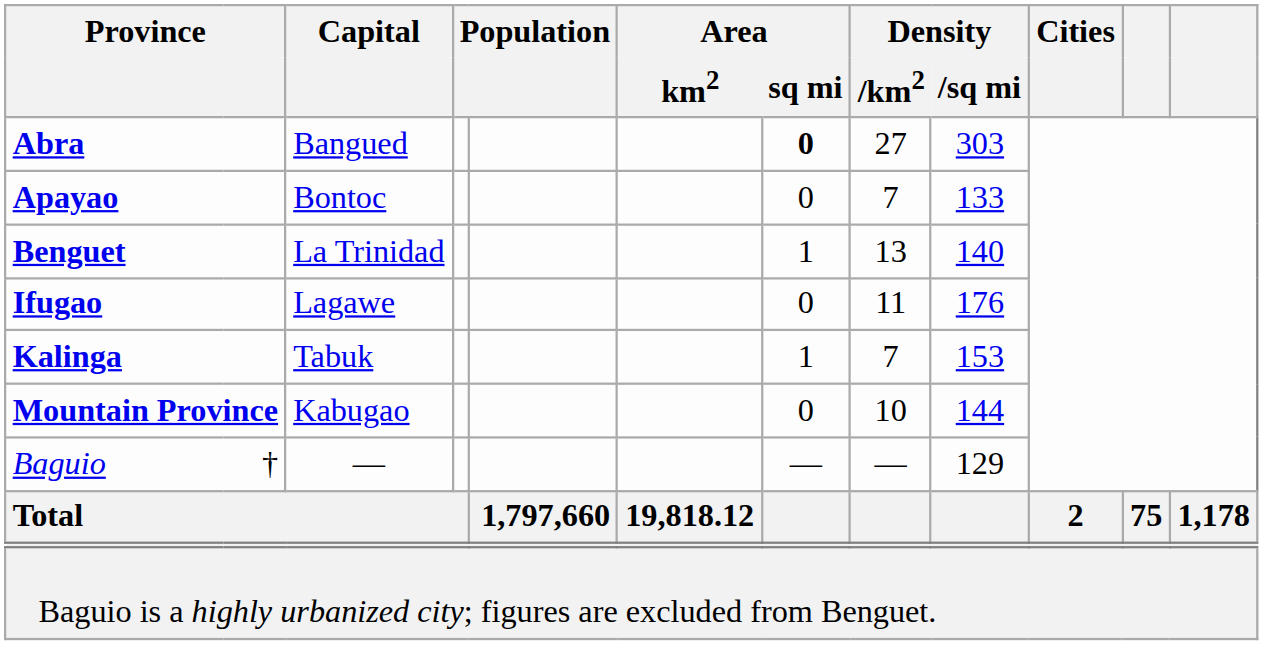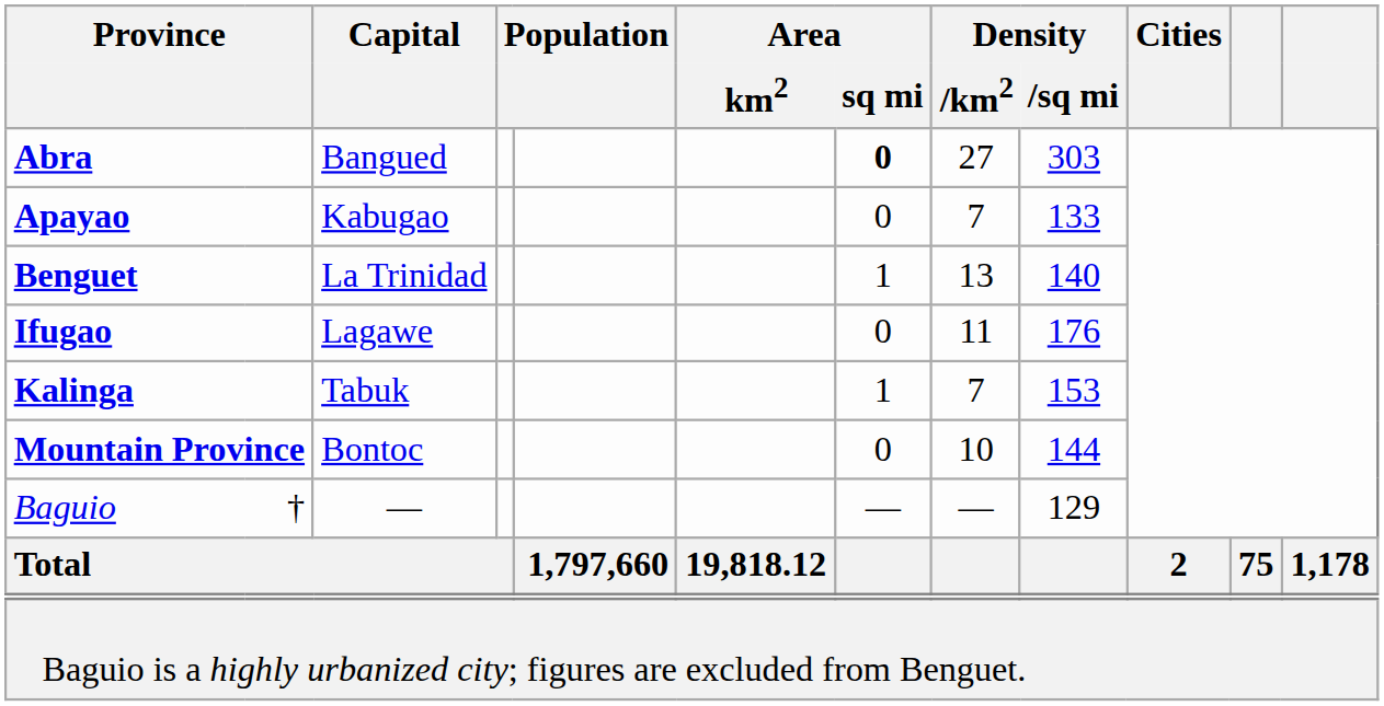Apayao | Capital: Bontoc -> Kabugao
Mountain Province | Capital: Kabugao -> Bontoc
